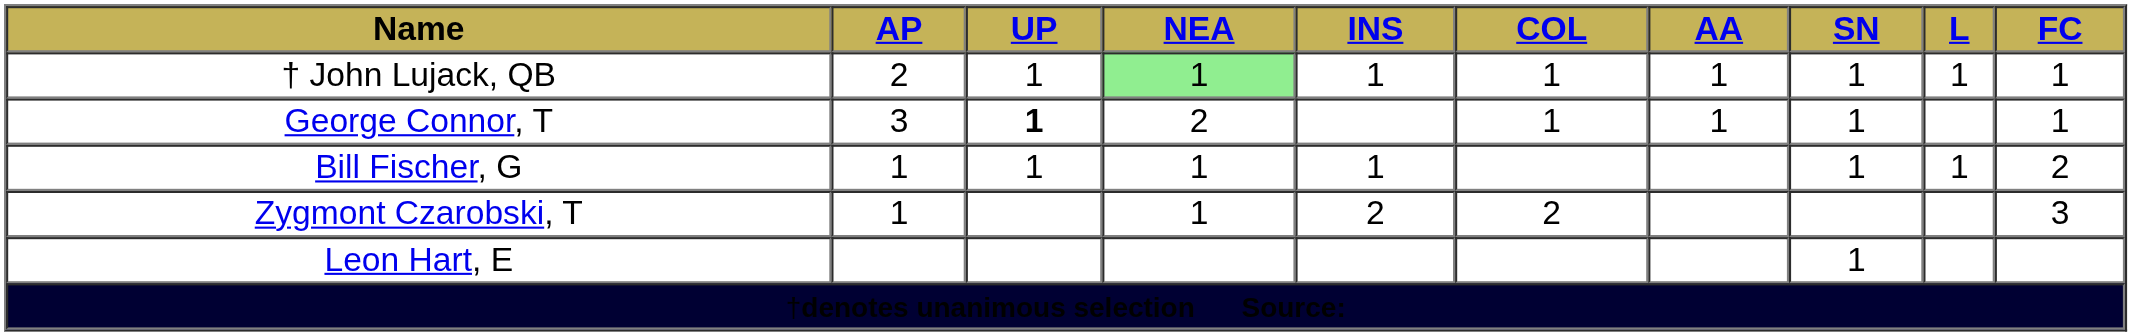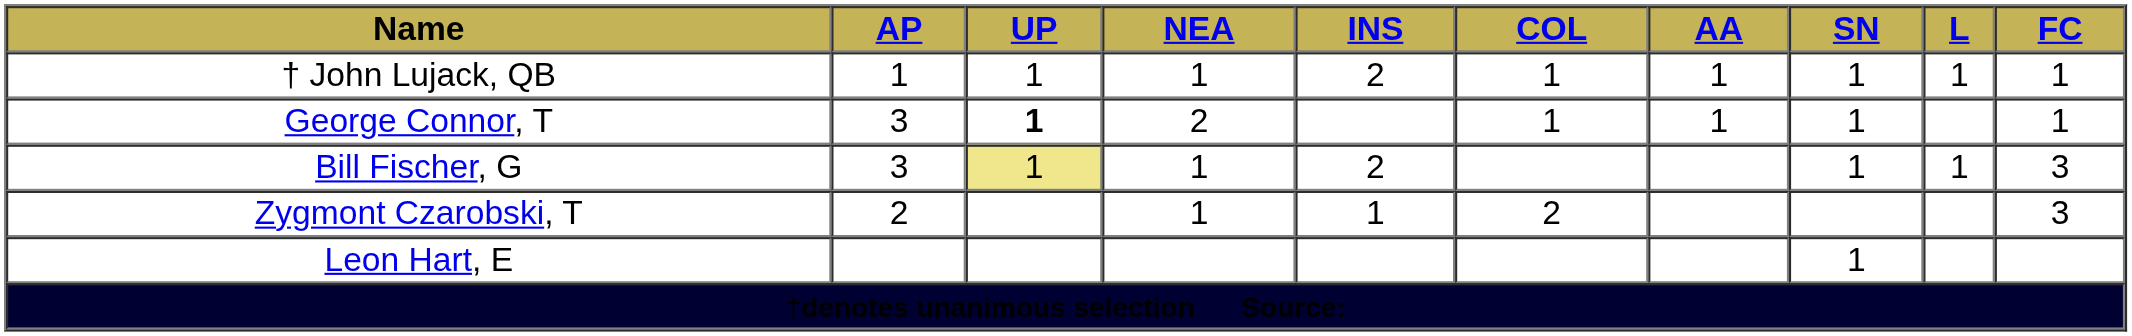† John Lujack, QB | AP: 2 -> 1
† John Lujack, QB | NEA: lightgreen background -> no background
† John Lujack, QB | INS: 1 -> 2
Bill Fischer, G | AP: 1 -> 3
Bill Fischer, G | UP: no background -> khaki background
Bill Fischer, G | INS: 1 -> 2
Bill Fischer, G | FC: 2 -> 3
Zygmont Czarobski, T | AP: 1 -> 2
Zygmont Czarobski, T | INS: 2 -> 1
